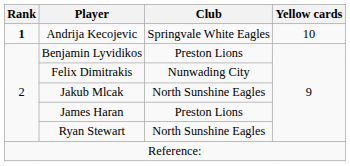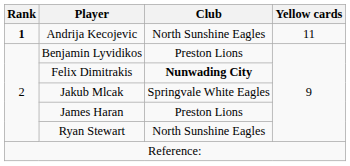Andrija Kecojevic | Club: Springvale White Eagles -> North Sunshine Eagles
Andrija Kecojevic | Yellow cards: 10 -> 11
Felix Dimitrakis | Club: normal -> bold
Jakub Mlcak | Club: North Sunshine Eagles -> Springvale White Eagles
